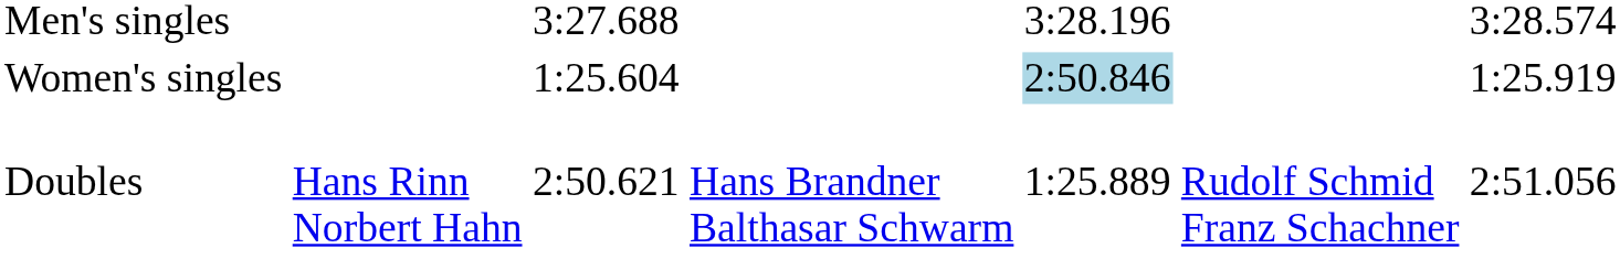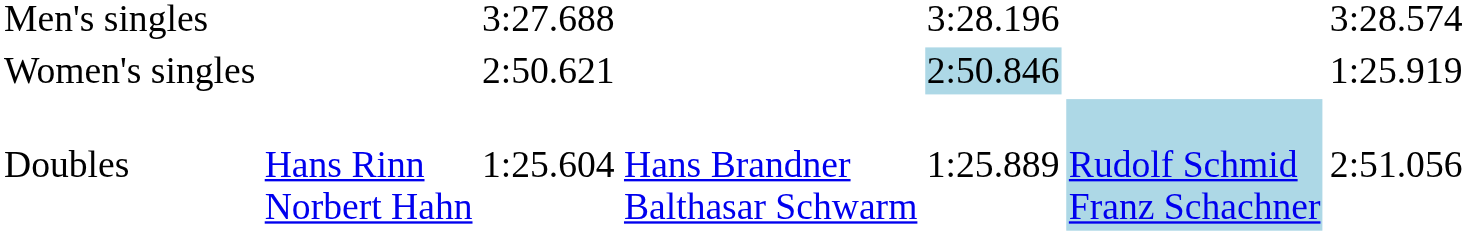Women's singles | column 3: 1:25.604 -> 2:50.621
Doubles | column 3: 2:50.621 -> 1:25.604
Doubles | column 6: no background -> lightblue background
